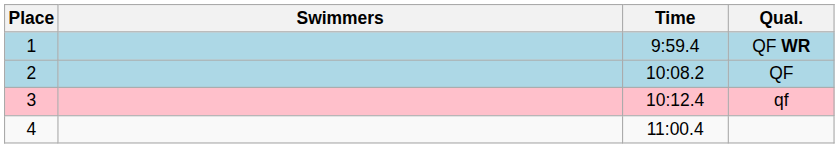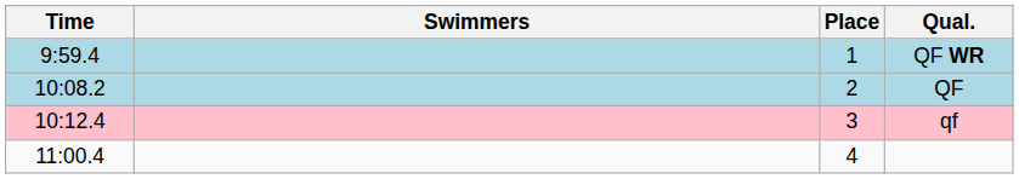columns swapped: Place <-> Time
